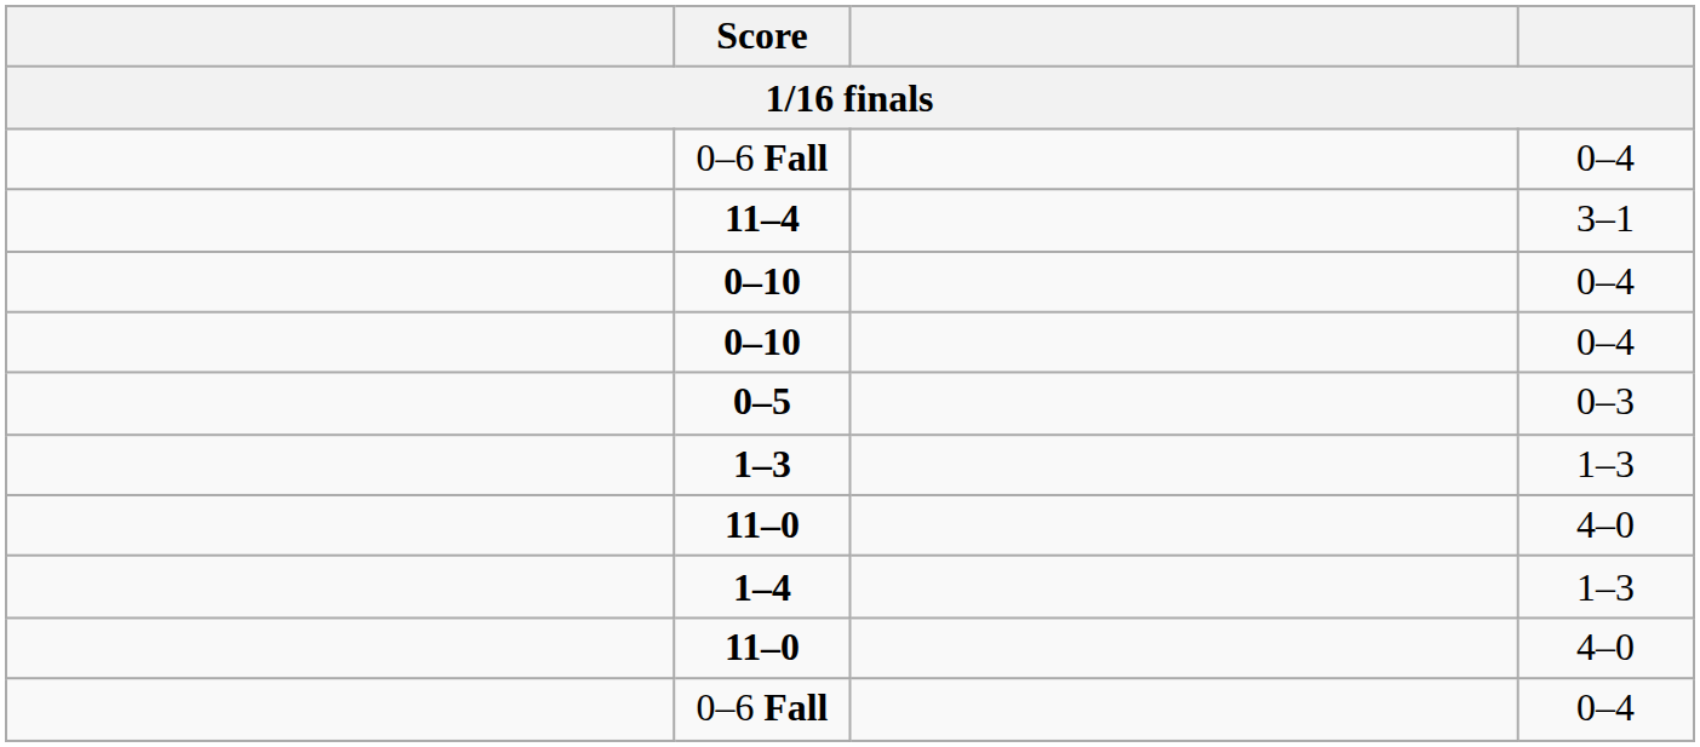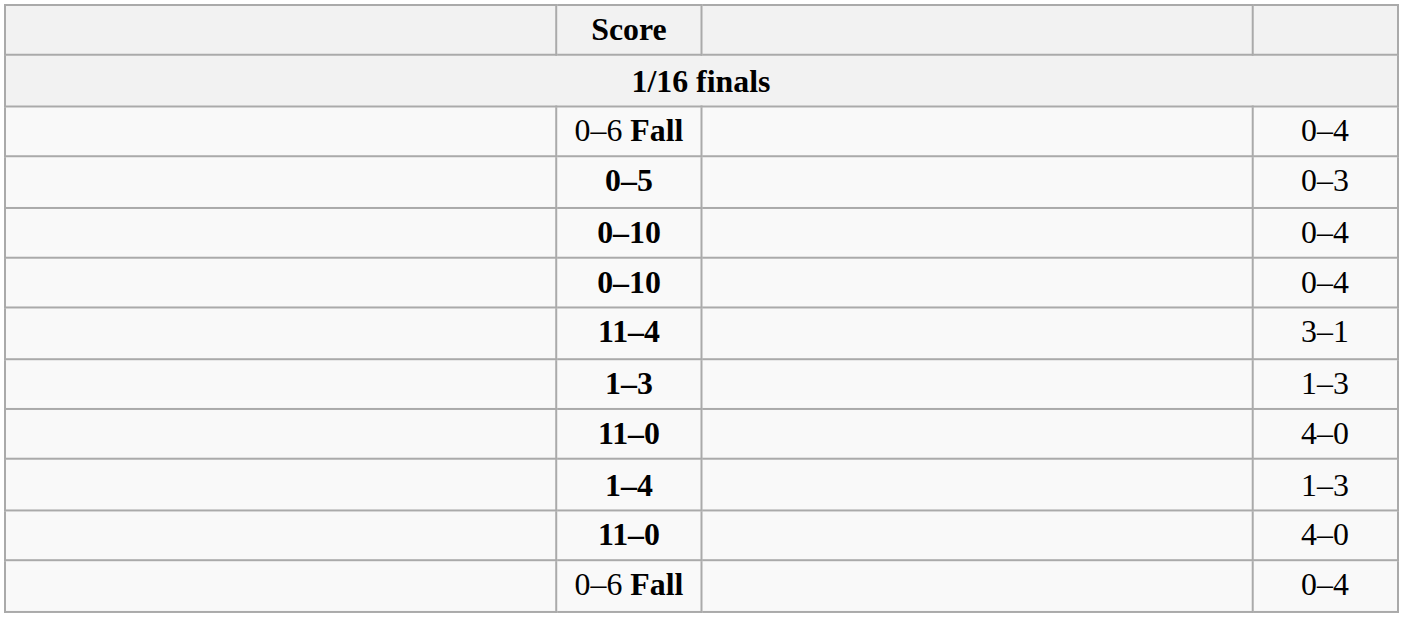rows swapped: 11–4 <-> 0–5
